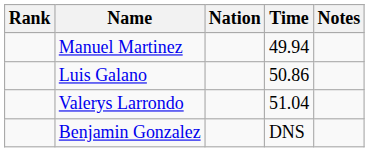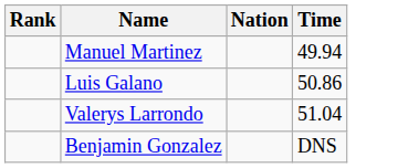- column: Notes
